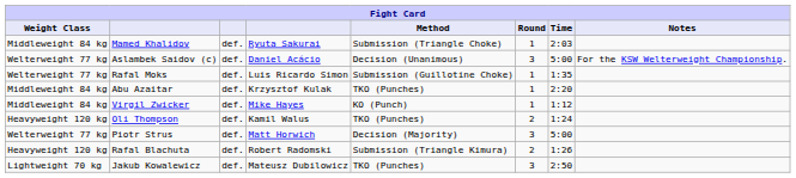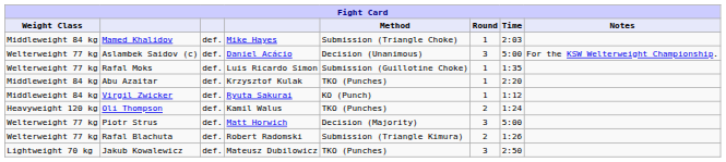Mamed Khalidov | column 4: Ryuta Sakurai -> Mike Hayes
Virgil Zwicker | column 4: Mike Hayes -> Ryuta Sakurai
Rafal Blachuta | Weight Class: Heavyweight 120 kg -> Welterweight 77 kg
